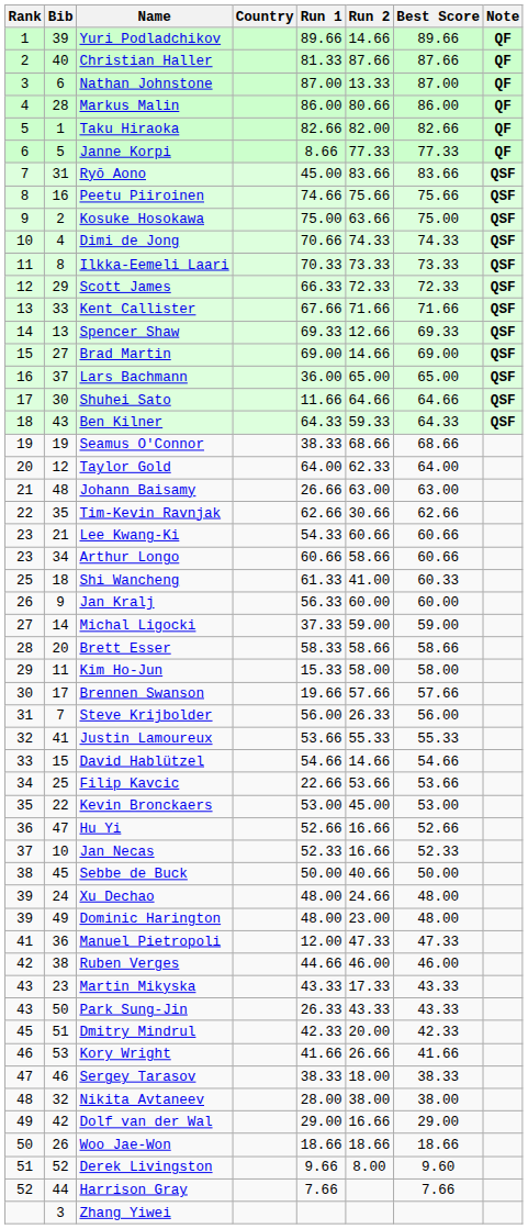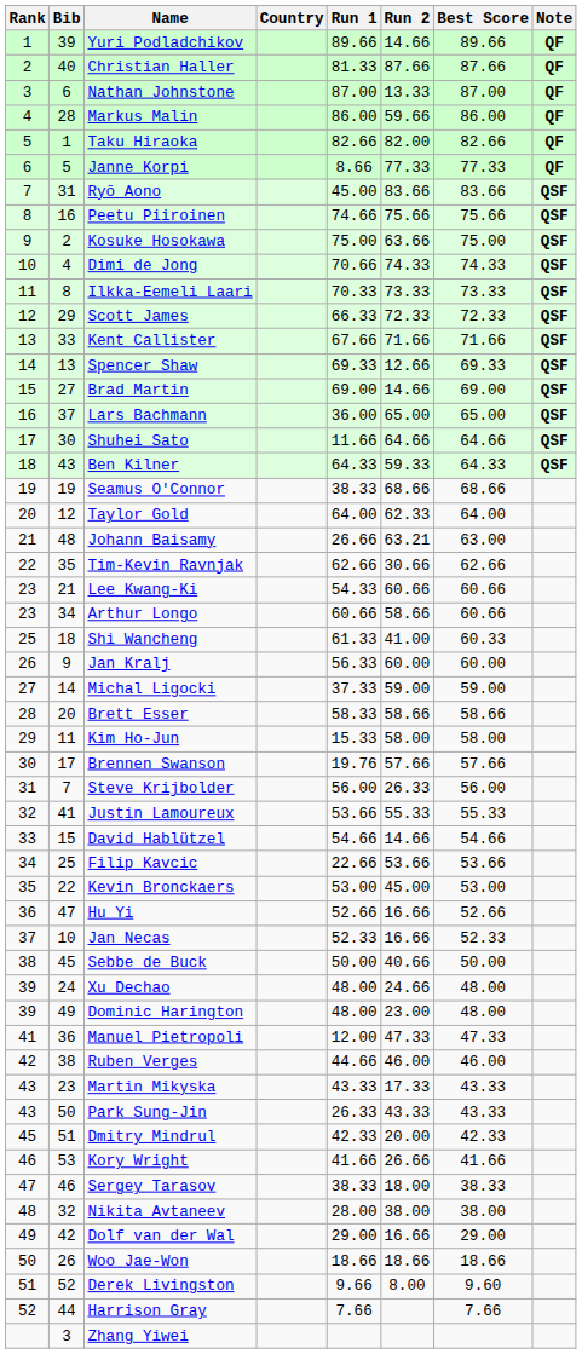Markus Malin | Run 2: 80.66 -> 59.66
Johann Baisamy | Run 2: 63.00 -> 63.21
Brennen Swanson | Run 1: 19.66 -> 19.76
